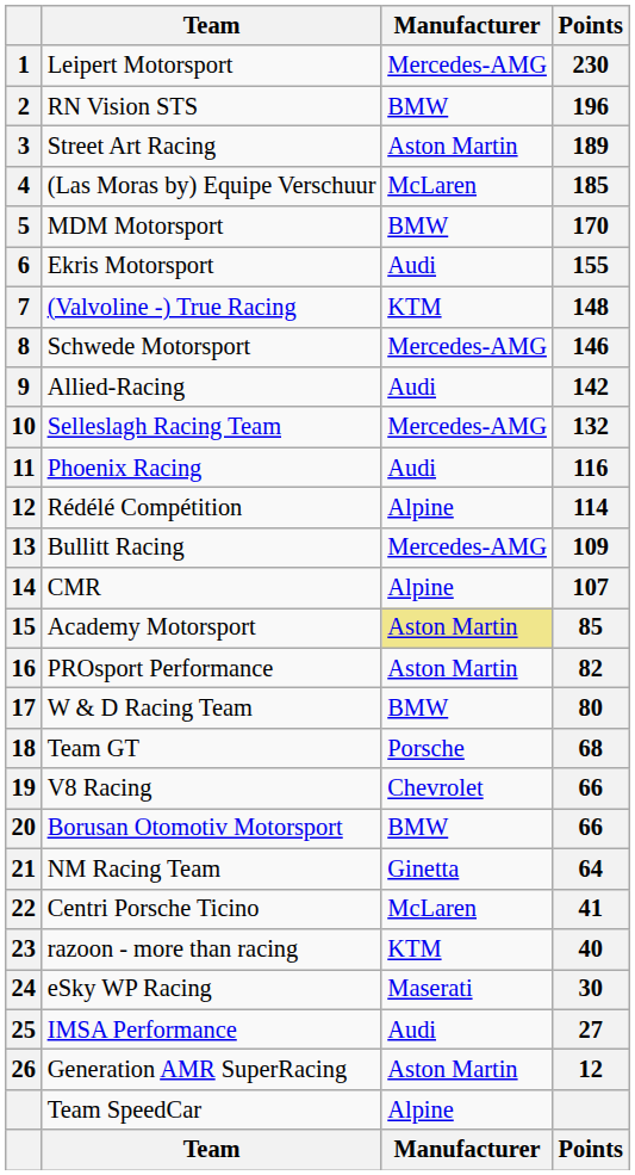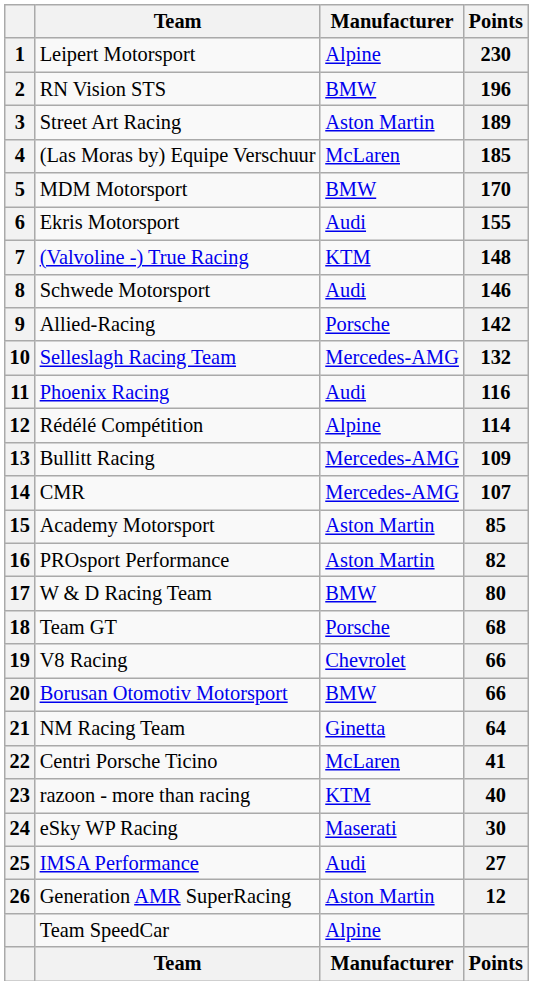Leipert Motorsport | Manufacturer: Mercedes-AMG -> Alpine
Schwede Motorsport | Manufacturer: Mercedes-AMG -> Audi
Allied-Racing | Manufacturer: Audi -> Porsche
CMR | Manufacturer: Alpine -> Mercedes-AMG
Academy Motorsport | Manufacturer: khaki background -> no background
